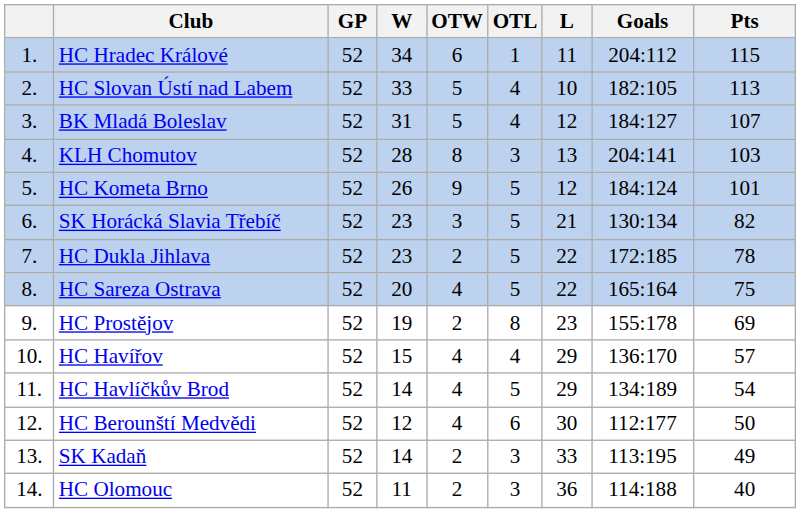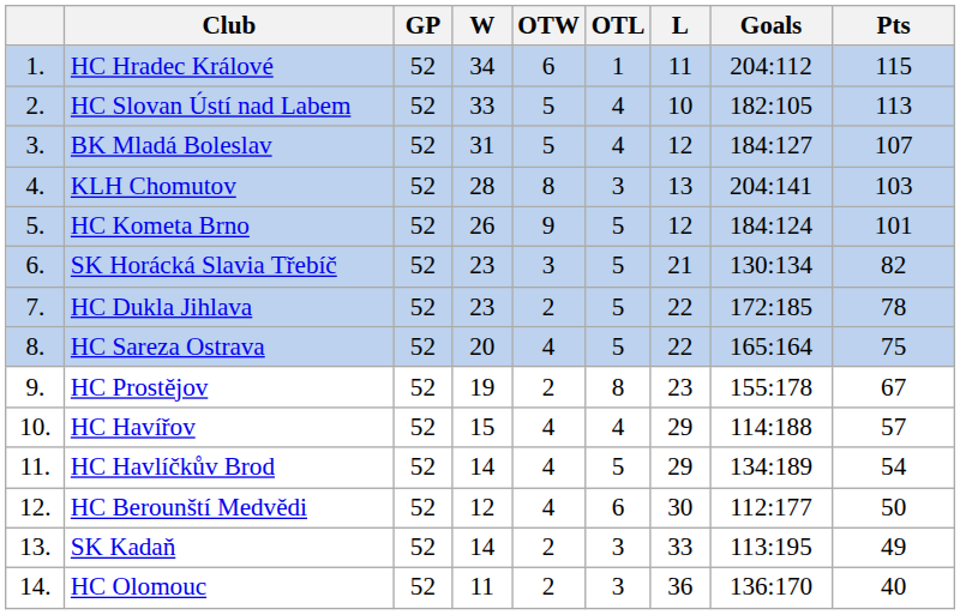HC Prostějov | Pts: 69 -> 67
HC Havířov | Goals: 136:170 -> 114:188
HC Olomouc | Goals: 114:188 -> 136:170
